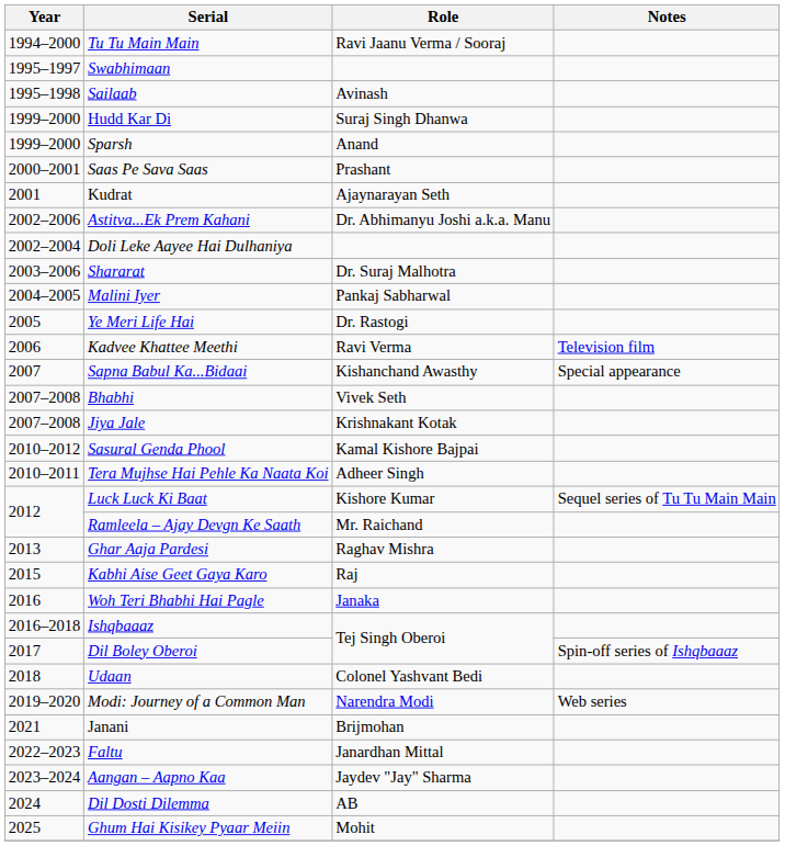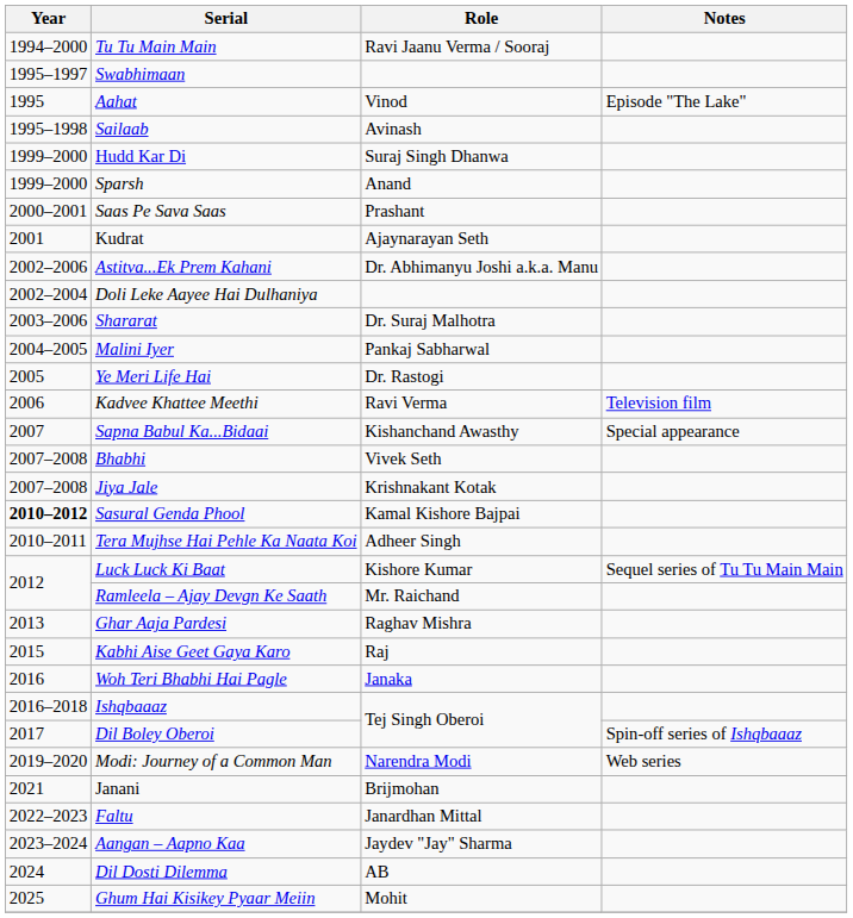+ row: 1995 | Aahat | Vinod | Episode "The Lake"
Sasural Genda Phool | Year: normal -> bold
- row: 2018 | Udaan | Colonel Yashvant Bedi
